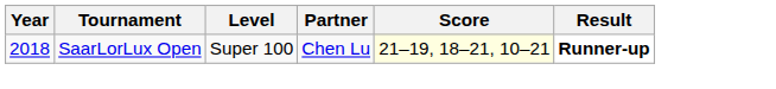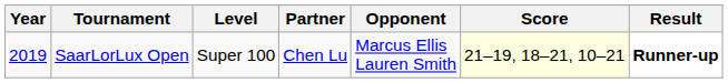+ column: Opponent | Marcus Ellis Lauren Smith
SaarLorLux Open | Year: 2018 -> 2019
